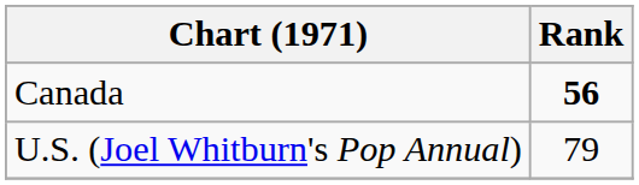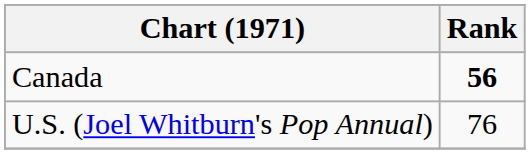U.S. (Joel Whitburn's Pop Annual) | Rank: 79 -> 76
